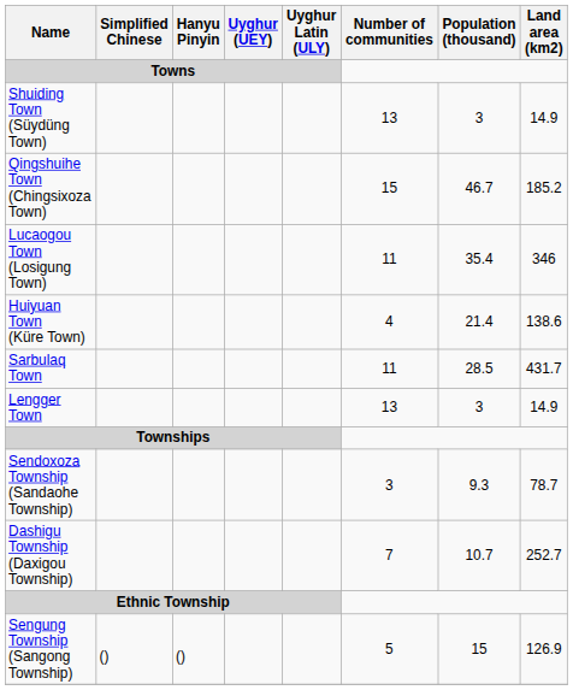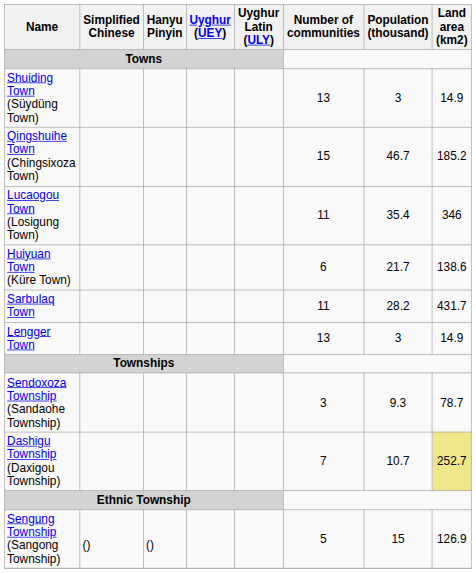Huiyuan Town (Küre Town) | Number of communities: 4 -> 6
Huiyuan Town (Küre Town) | Population (thousand): 21.4 -> 21.7
Sarbulaq Town | Population (thousand): 28.5 -> 28.2
Dashigu Township (Daxigou Township) | Land area (km2): no background -> khaki background
